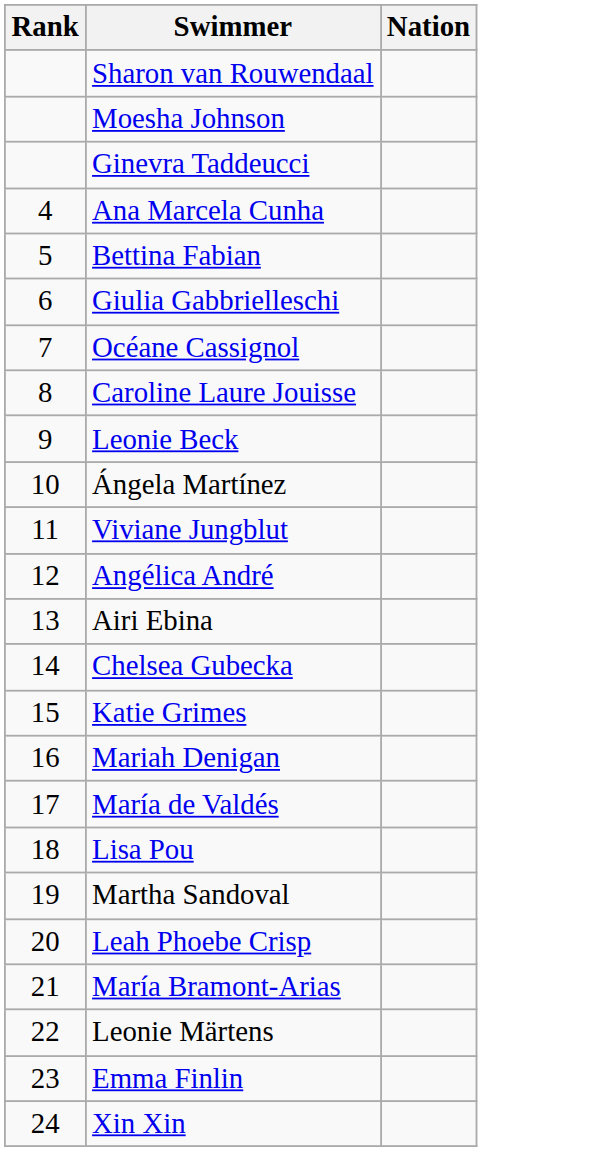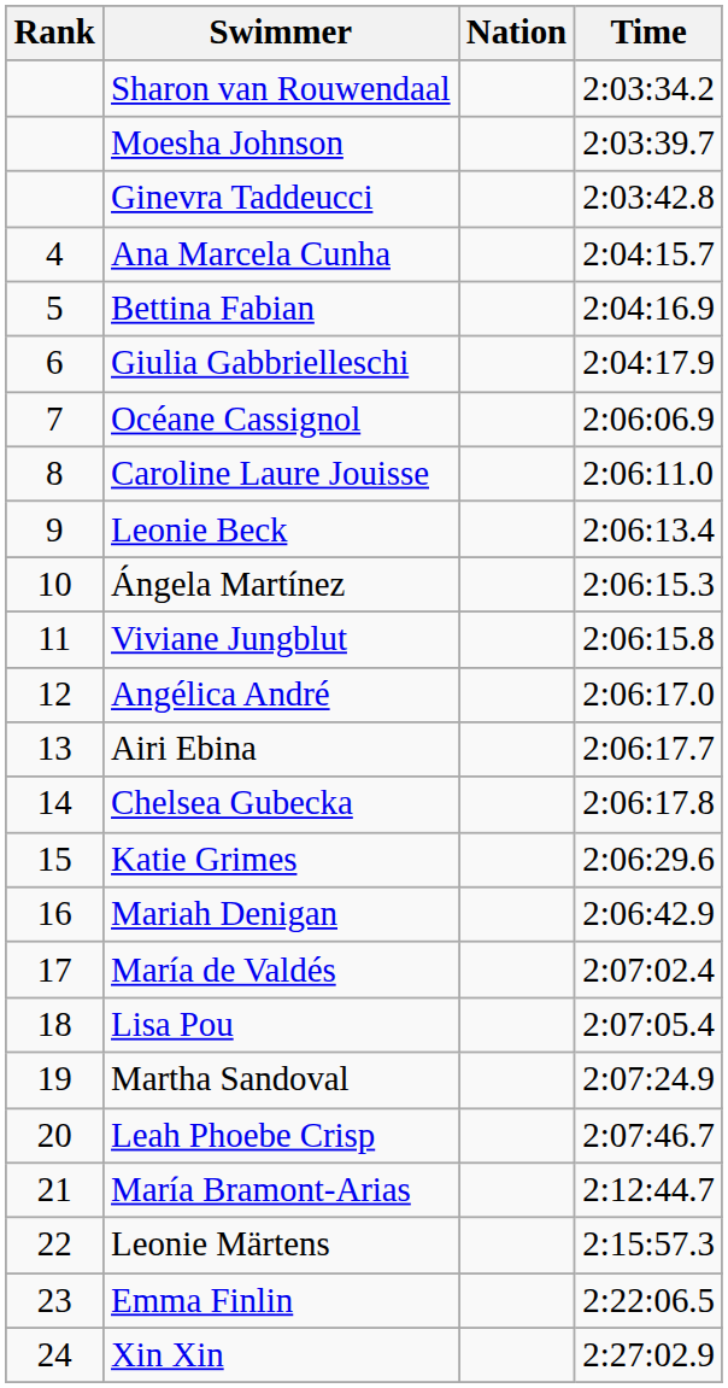+ column: Time | 2:03:34.2 | 2:03:39.7 | 2:03:42.8 | 2:04:15.7 | 2:04:16.9 | 2:04:17.9 | 2:06:06.9 | 2:06:11.0 | 2:06:13.4 | 2:06:15.3 | 2:06:15.8 | 2:06:17.0 | 2:06:17.7 | 2:06:17.8 | 2:06:29.6 | 2:06:42.9 | 2:07:02.4 | 2:07:05.4 | 2:07:24.9 | 2:07:46.7 | 2:12:44.7 | 2:15:57.3 | 2:22:06.5 | 2:27:02.9
